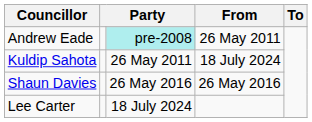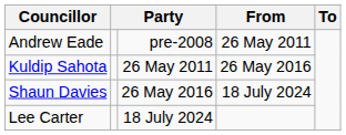Andrew Eade | column 3: paleturquoise background -> no background
Kuldip Sahota | From: 18 July 2024 -> 26 May 2016
Shaun Davies | From: 26 May 2016 -> 18 July 2024
